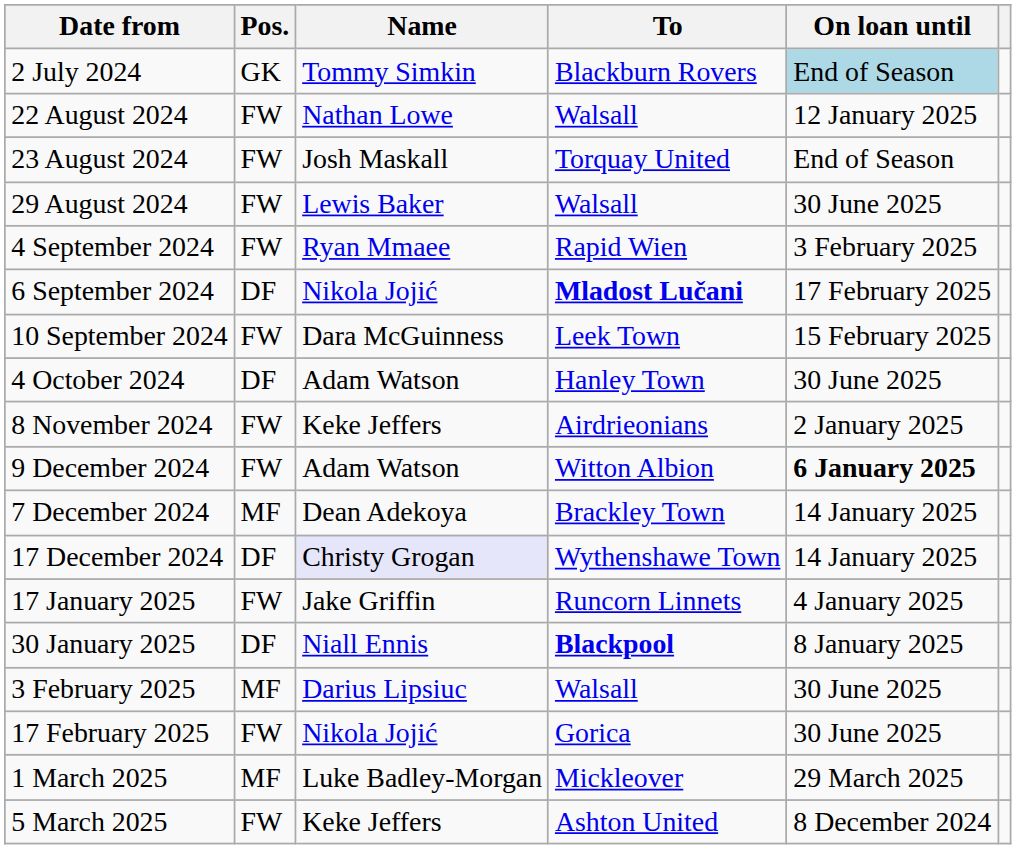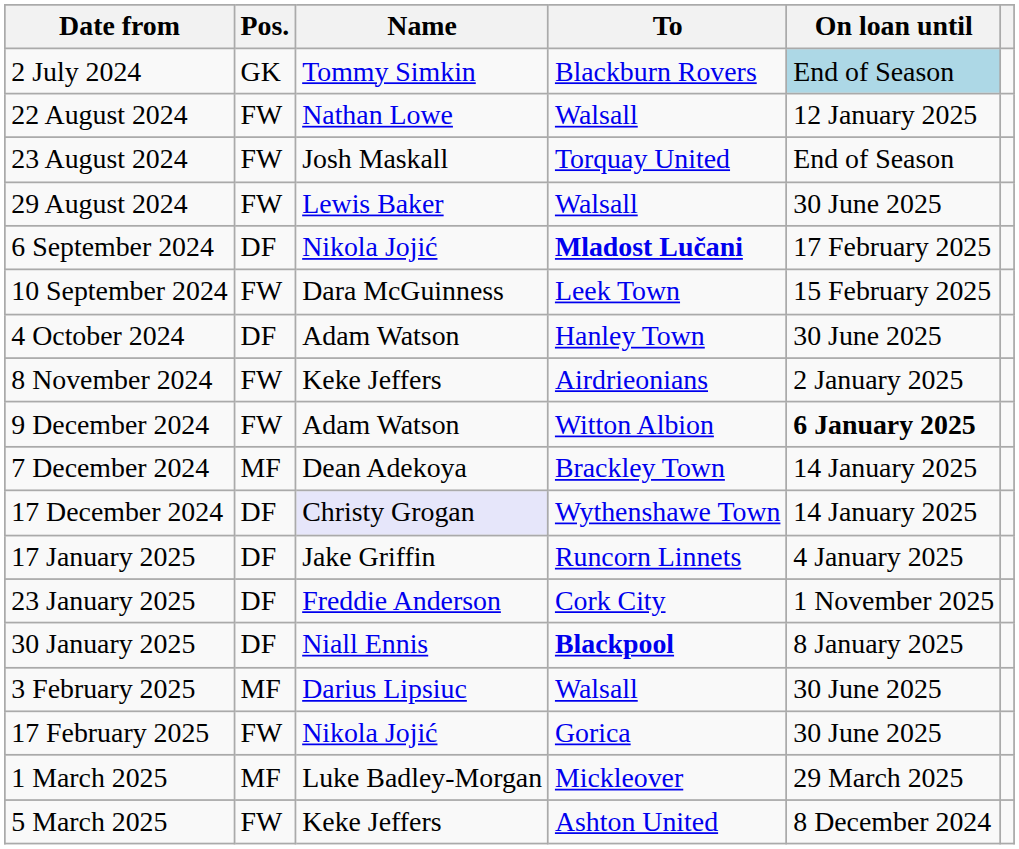- row: 4 September 2024 | FW | Ryan Mmaee | Rapid Wien | 3 February 2025
17 January 2025 | Pos.: FW -> DF
+ row: 23 January 2025 | DF | Freddie Anderson | Cork City | 1 November 2025
